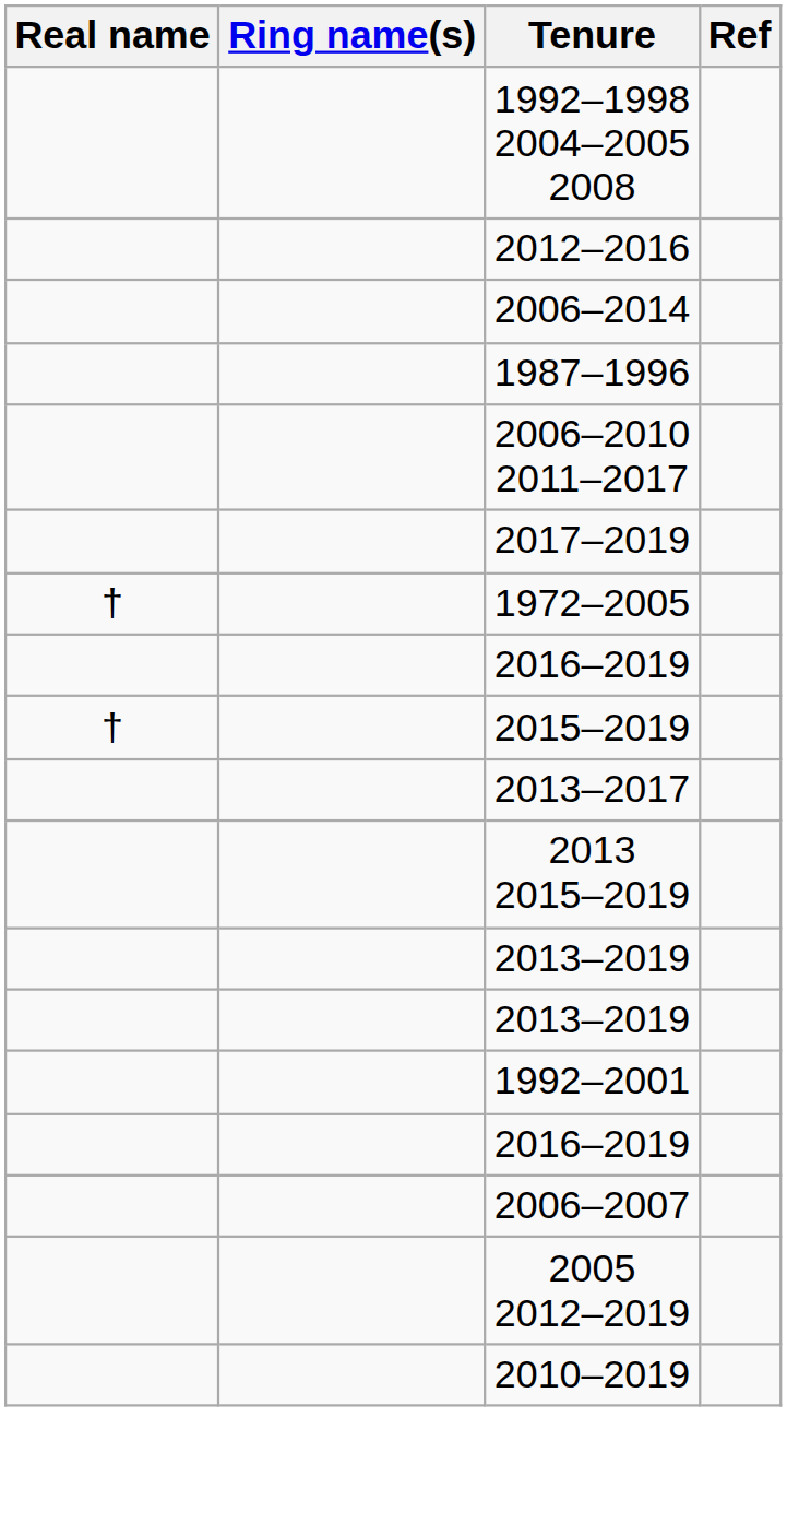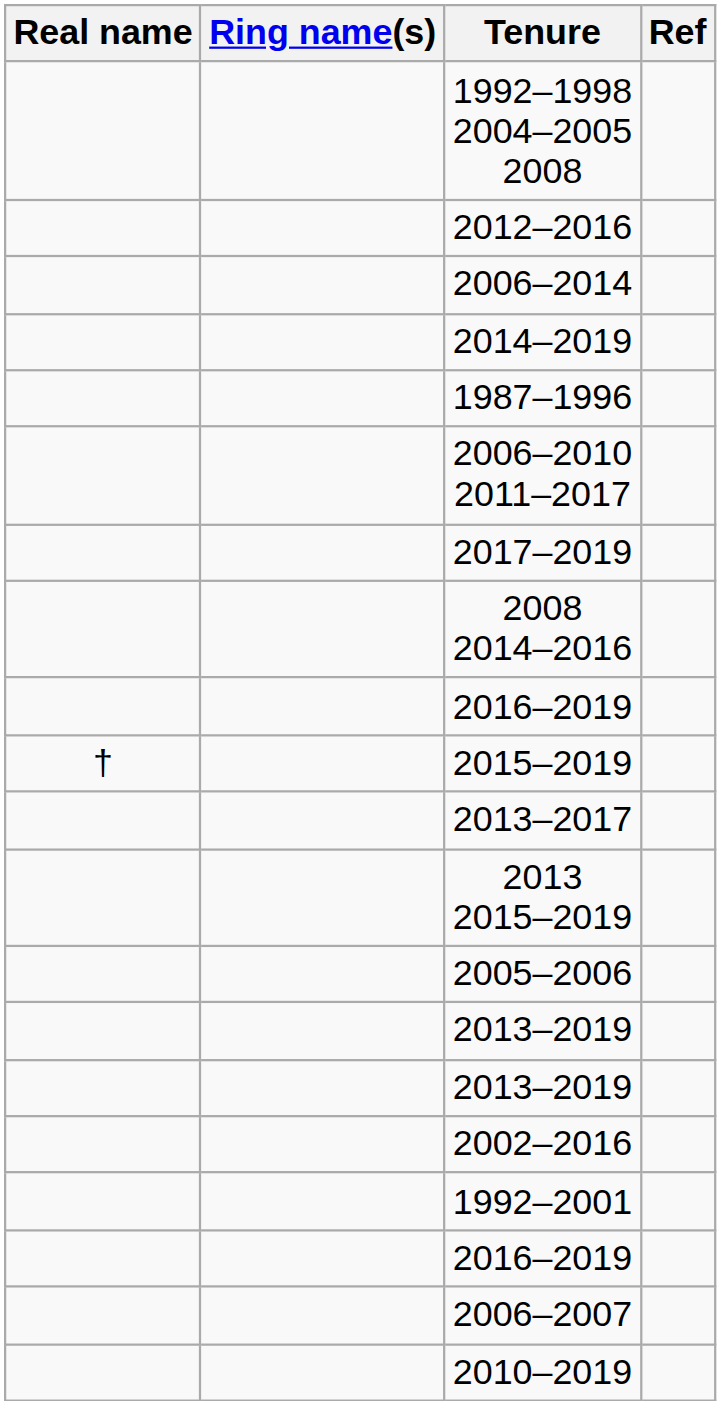+ row: 2014–2019
- row: † | 1972–2005
+ row: 2008 2014–2016
+ row: 2005–2006
+ row: 2002–2016
- row: 2005 2012–2019
